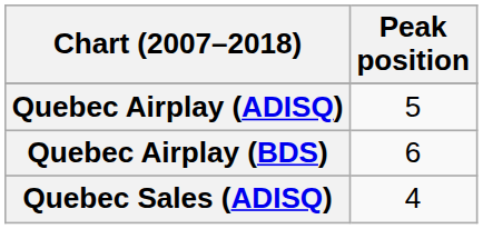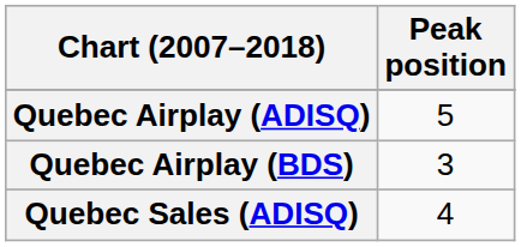Quebec Airplay (BDS) | Peak position: 6 -> 3
